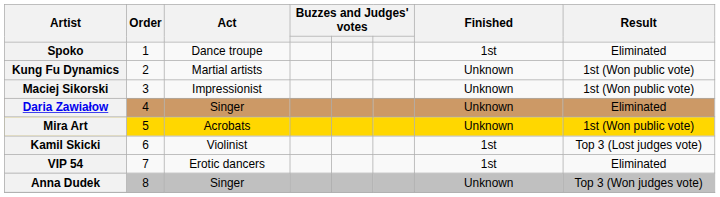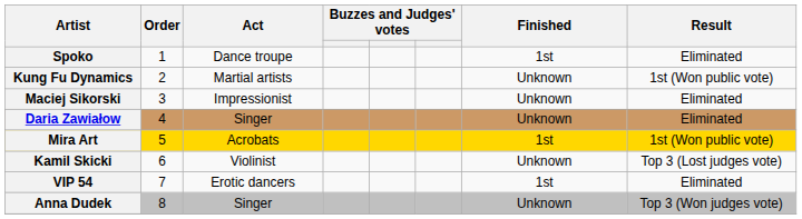Maciej Sikorski | Result: 1st (Won public vote) -> Eliminated
Mira Art | Finished: Unknown -> 1st
Kamil Skicki | Finished: 1st -> Unknown
